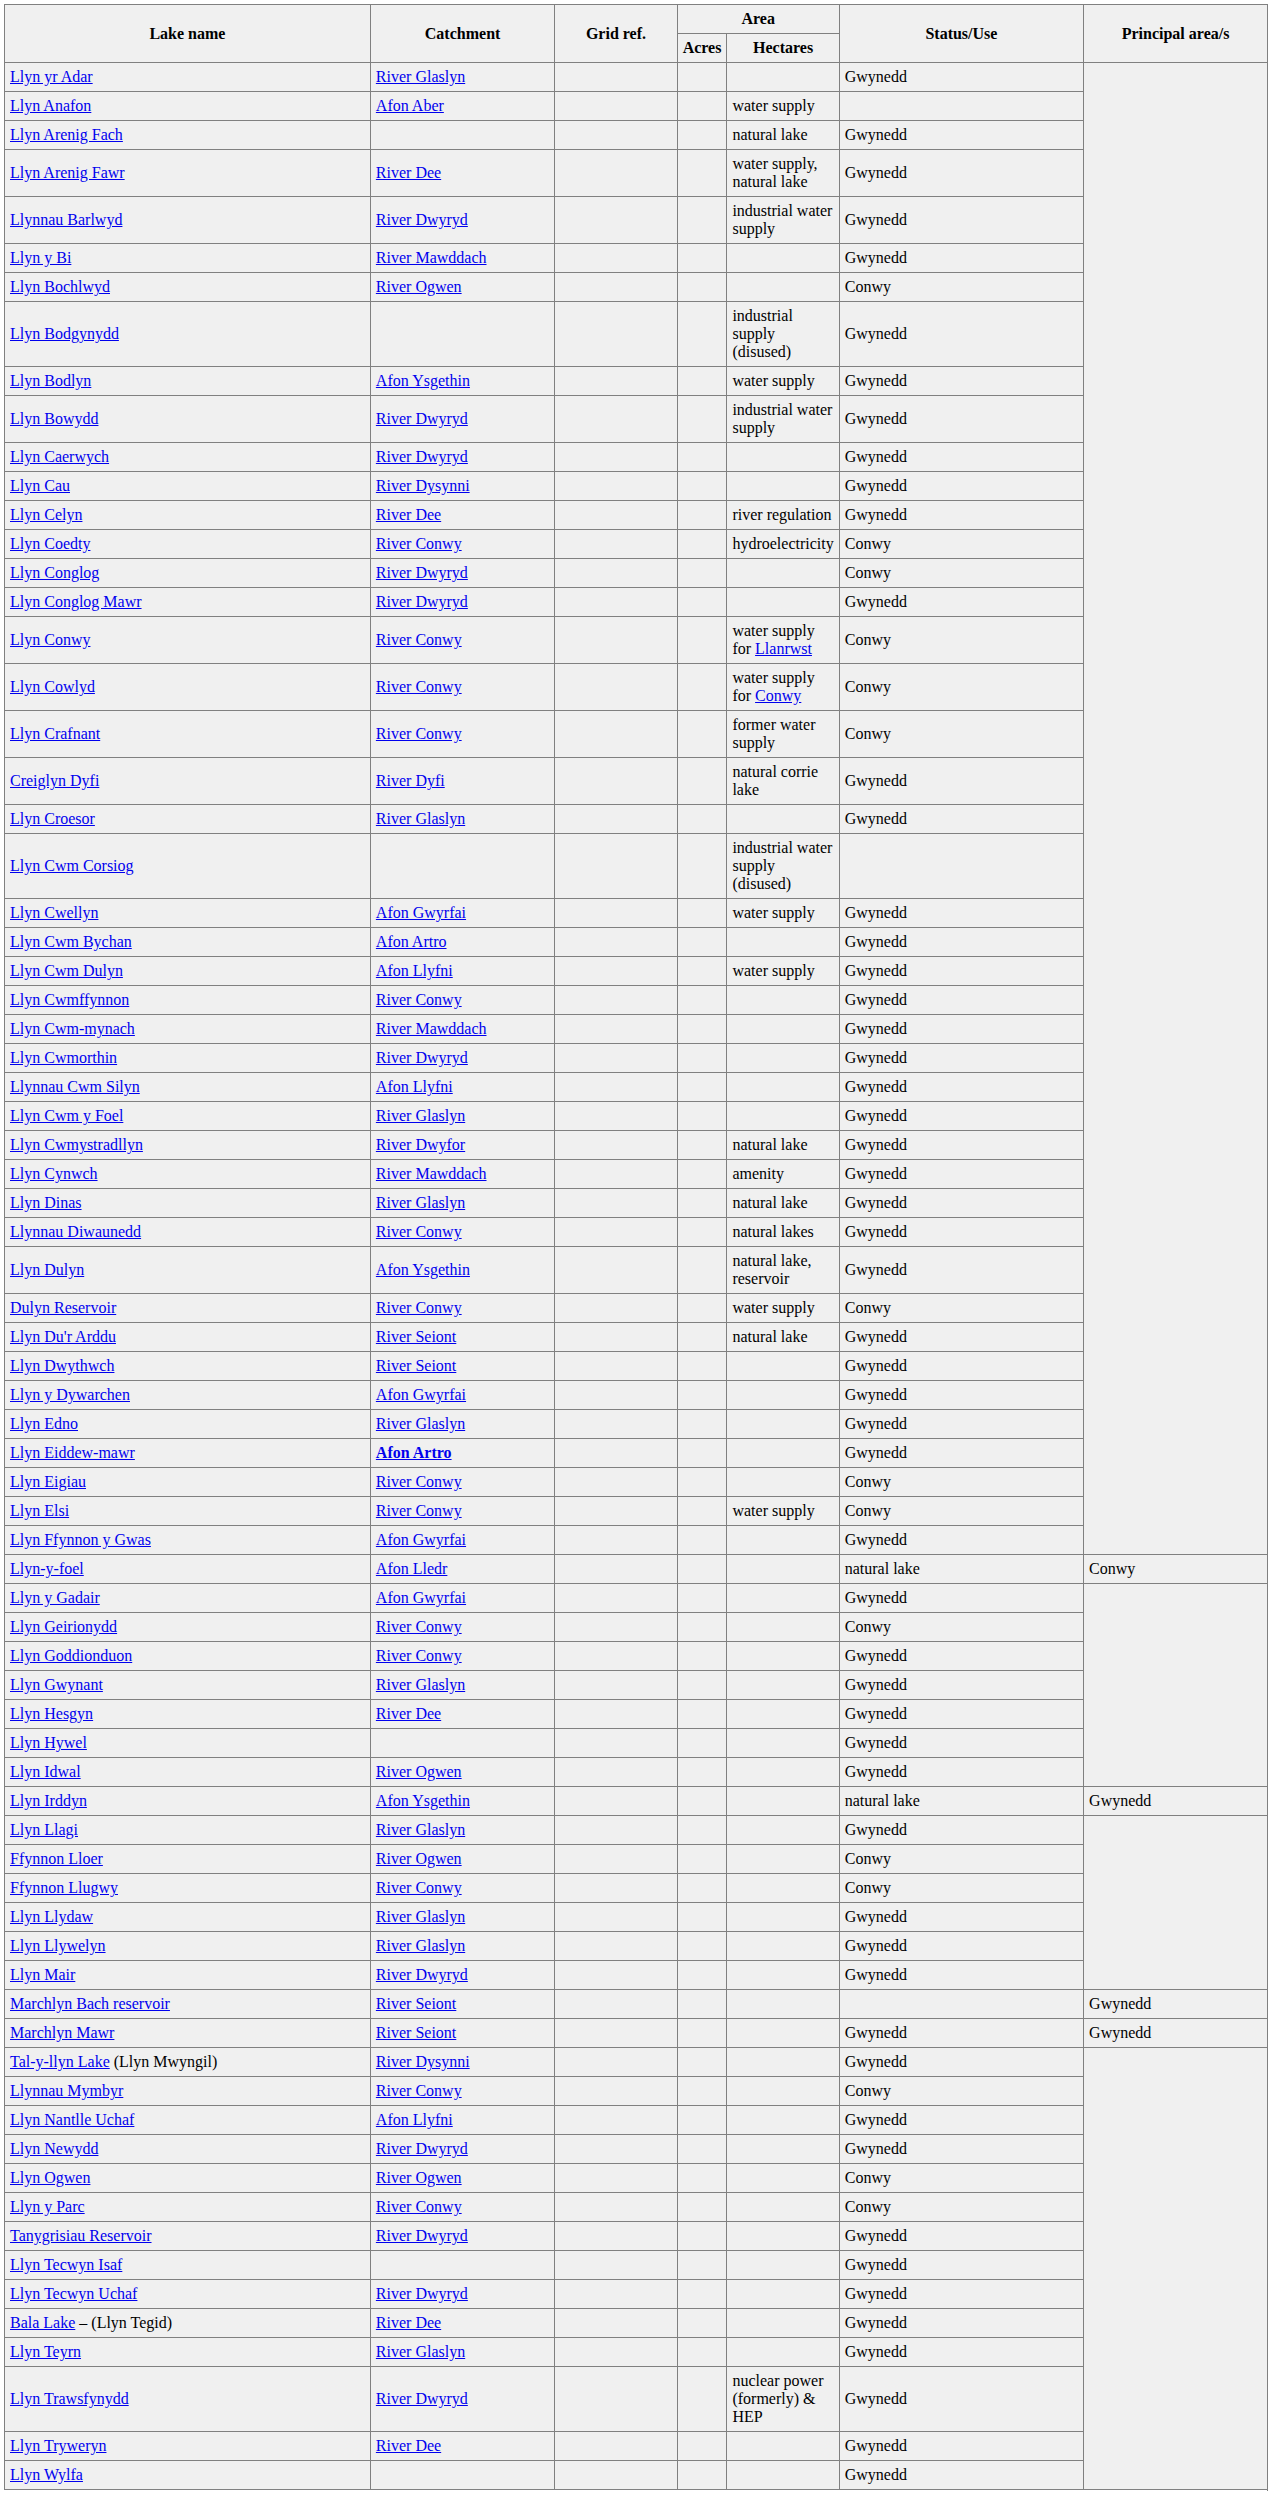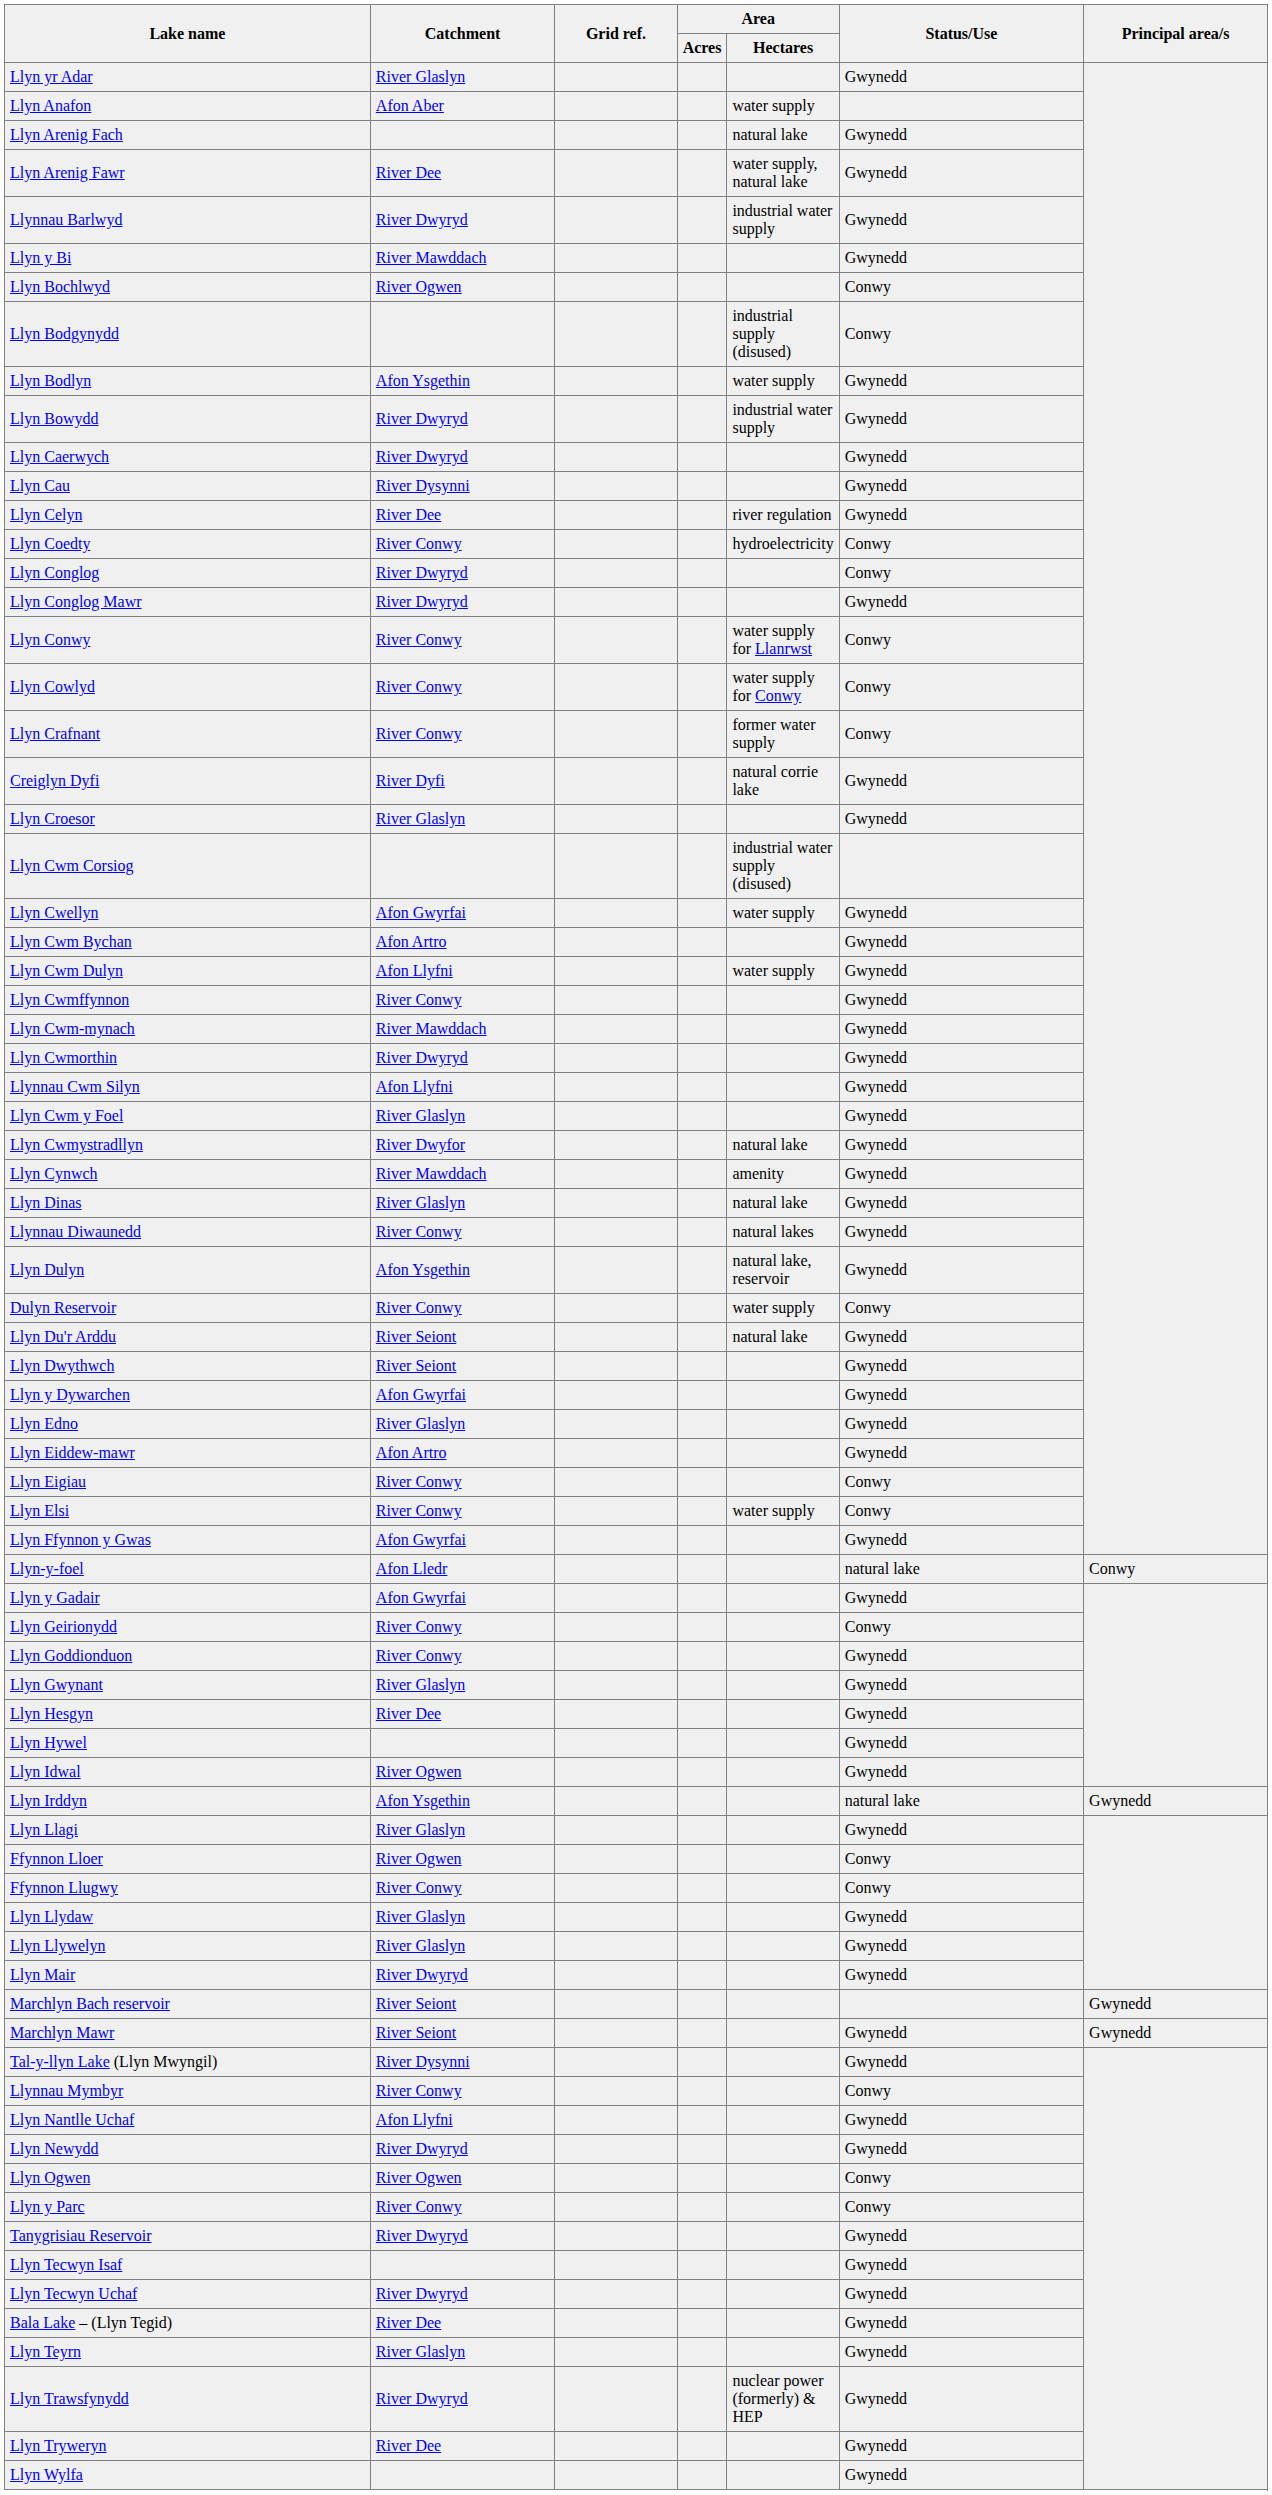Llyn Bodgynydd | Status/Use: Gwynedd -> Conwy
Llyn Eiddew-mawr | Catchment: bold -> normal
